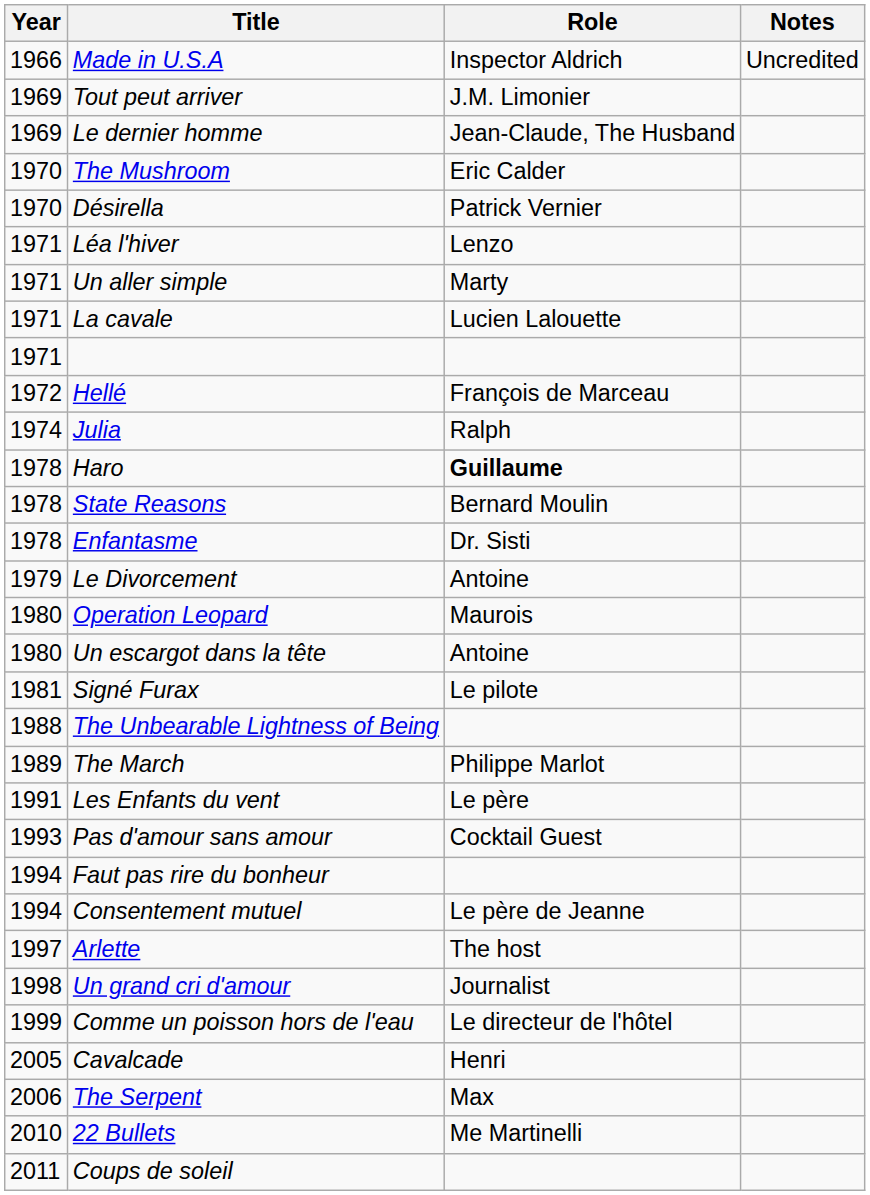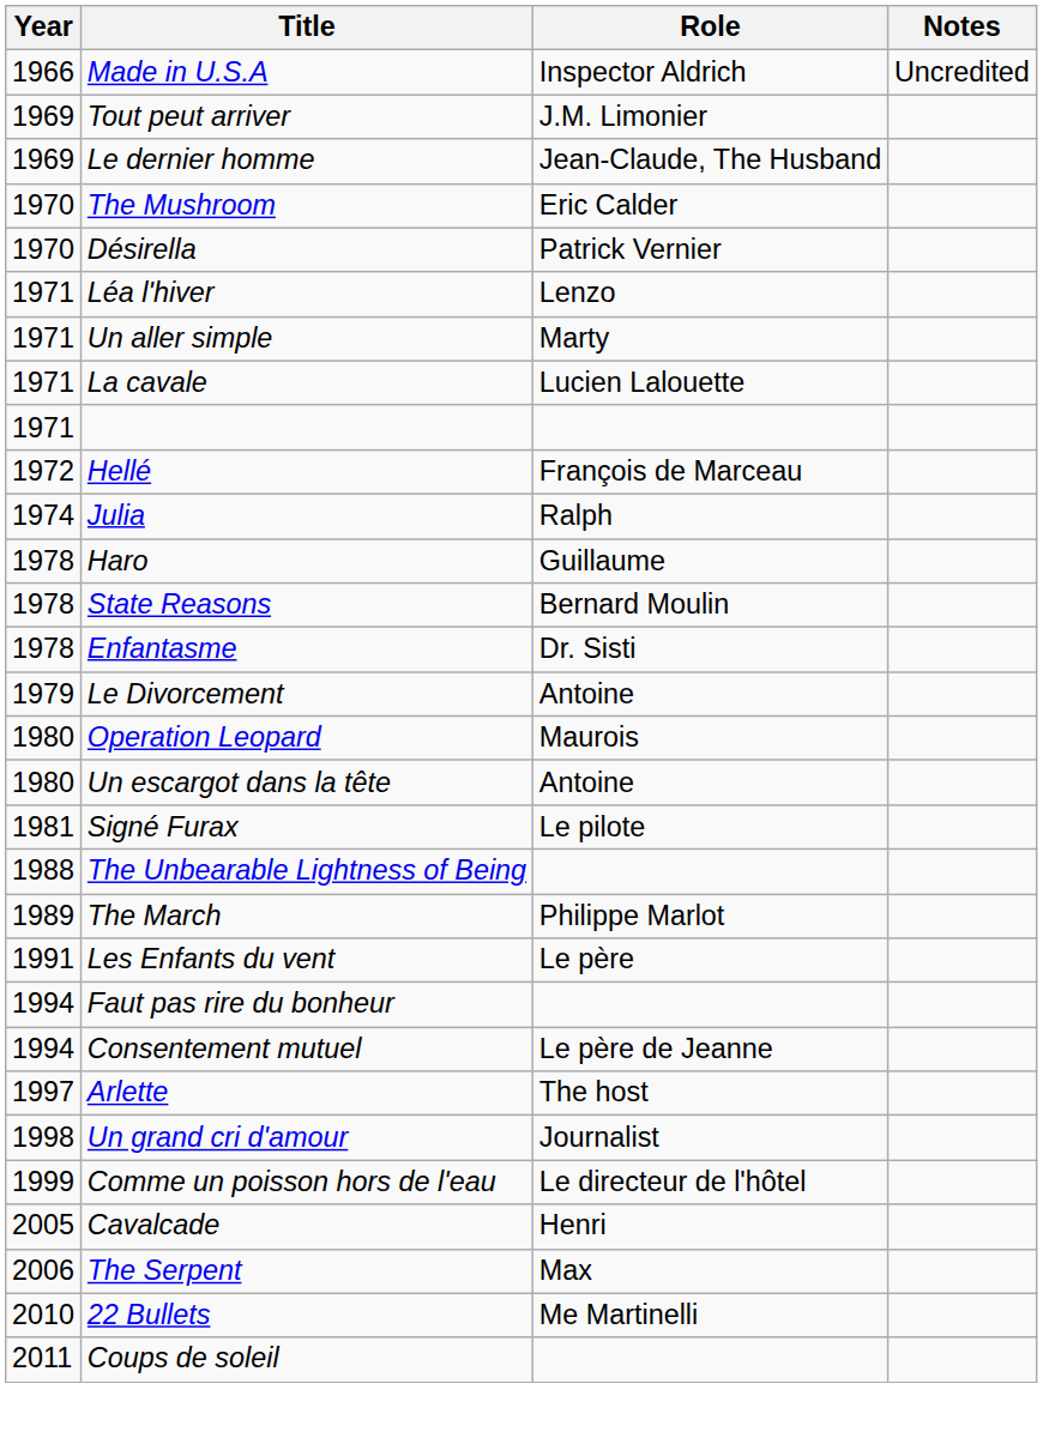Haro | Role: bold -> normal
- row: 1993 | Pas d'amour sans amour | Cocktail Guest
